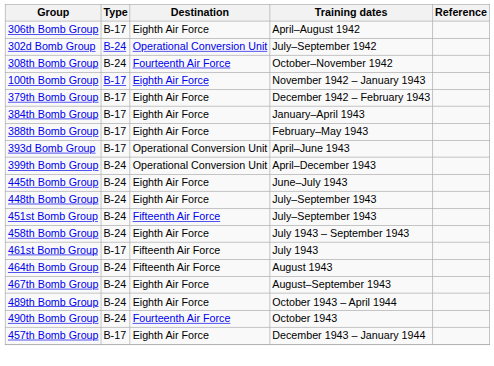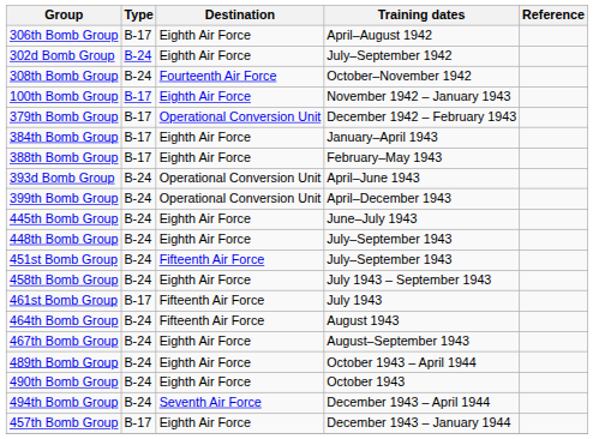302d Bomb Group | Destination: Operational Conversion Unit -> Eighth Air Force
379th Bomb Group | Destination: Eighth Air Force -> Operational Conversion Unit
393d Bomb Group | Type: B-17 -> B-24
490th Bomb Group | Destination: Fourteenth Air Force -> Eighth Air Force
+ row: 494th Bomb Group | B-24 | Seventh Air Force | December 1943 – April 1944
